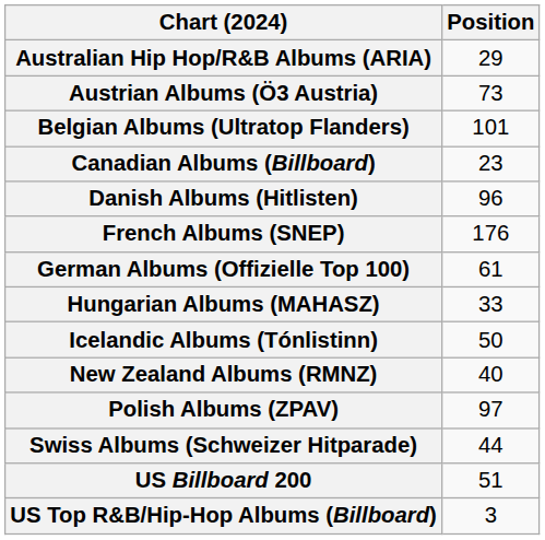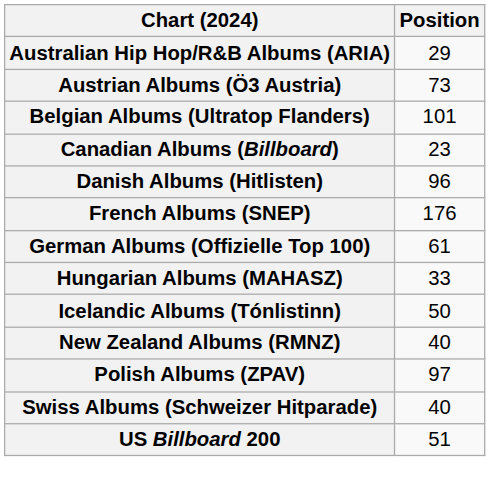Swiss Albums (Schweizer Hitparade) | Position: 44 -> 40
- row: US Top R&B/Hip-Hop Albums (Billboard) | 3
